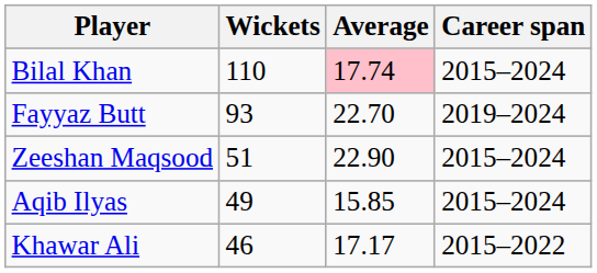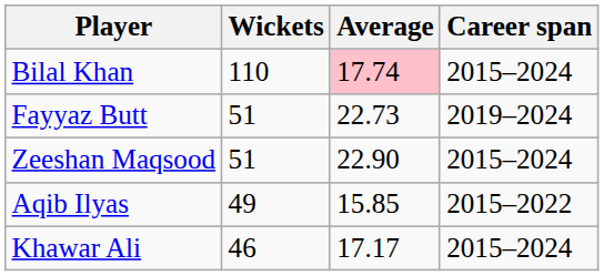Fayyaz Butt | Wickets: 93 -> 51
Fayyaz Butt | Average: 22.70 -> 22.73
Aqib Ilyas | Career span: 2015–2024 -> 2015–2022
Khawar Ali | Career span: 2015–2022 -> 2015–2024
